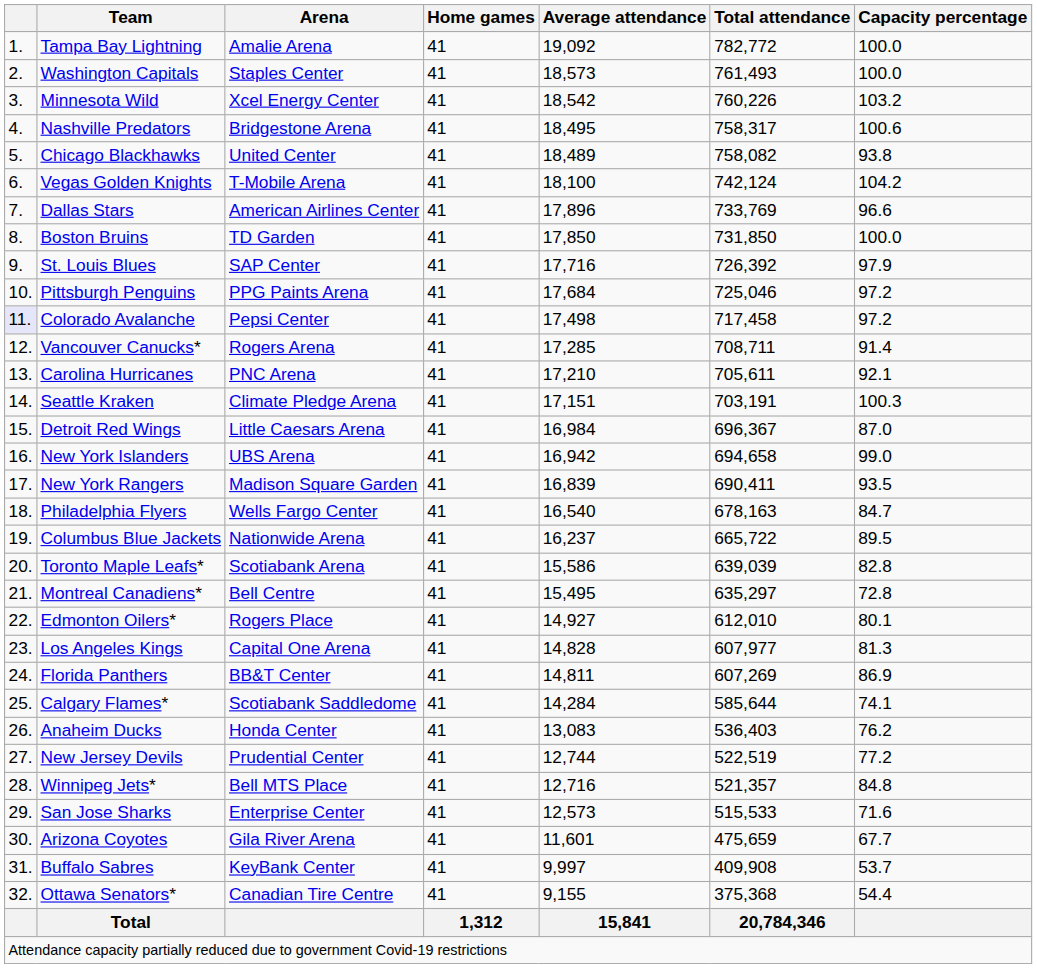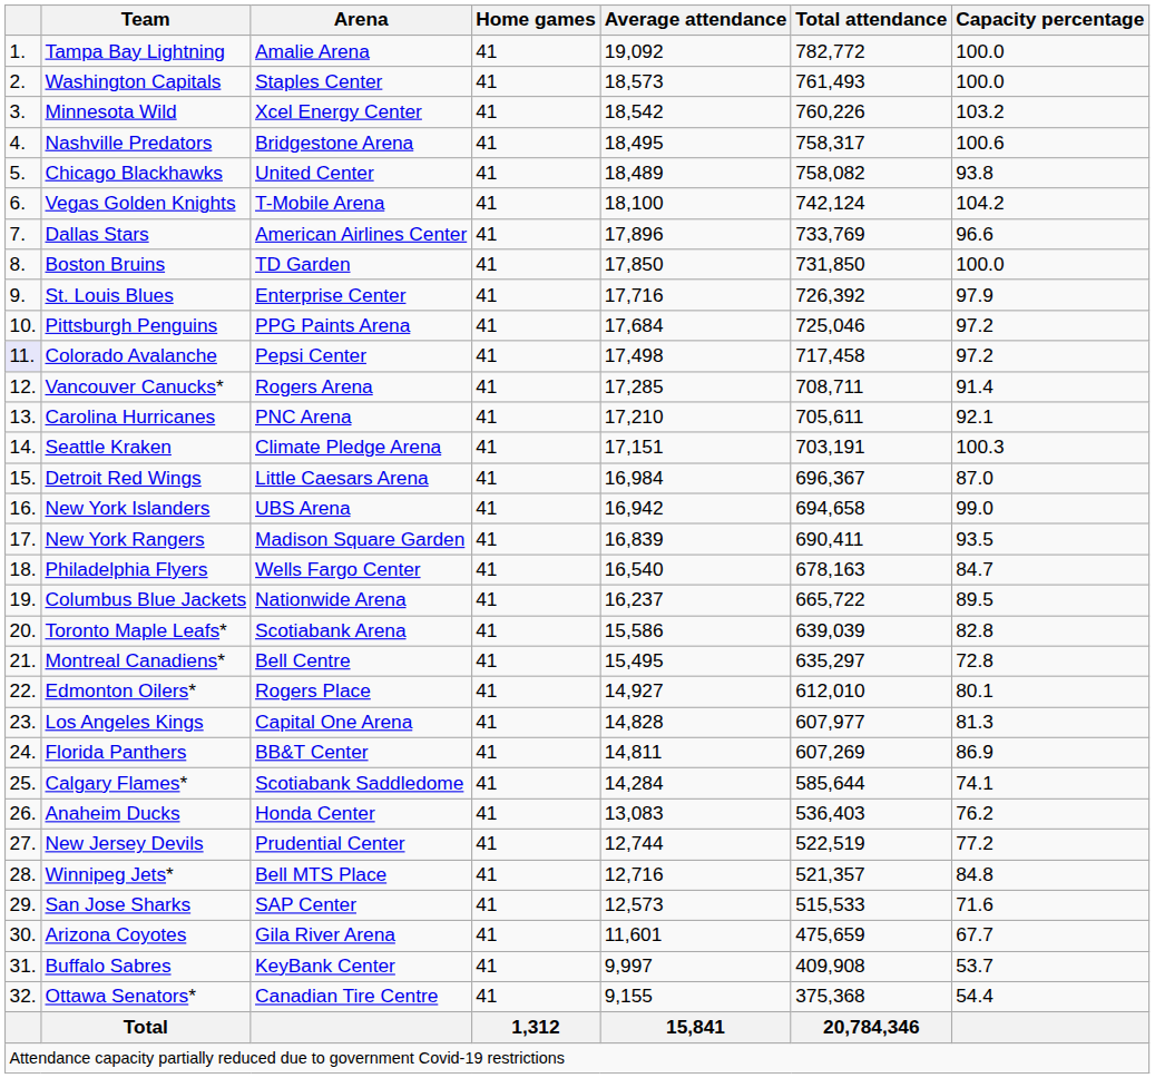St. Louis Blues | Arena: SAP Center -> Enterprise Center
San Jose Sharks | Arena: Enterprise Center -> SAP Center
